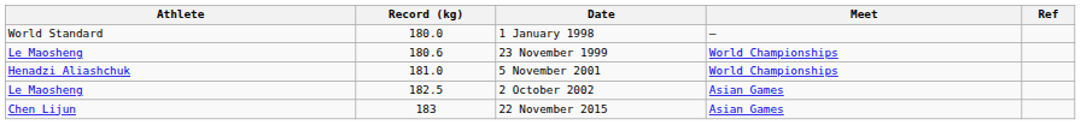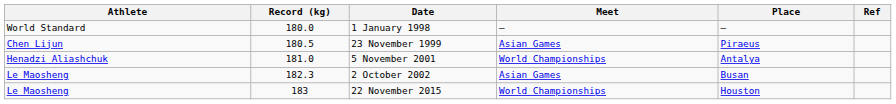+ column: Place | — | Piraeus | Antalya | Busan | Houston
23 November 1999 | Athlete: Le Maosheng -> Chen Lijun
23 November 1999 | Record (kg): 180.6 -> 180.5
23 November 1999 | Meet: World Championships -> Asian Games
2 October 2002 | Record (kg): 182.5 -> 182.3
22 November 2015 | Athlete: Chen Lijun -> Le Maosheng
22 November 2015 | Meet: Asian Games -> World Championships
